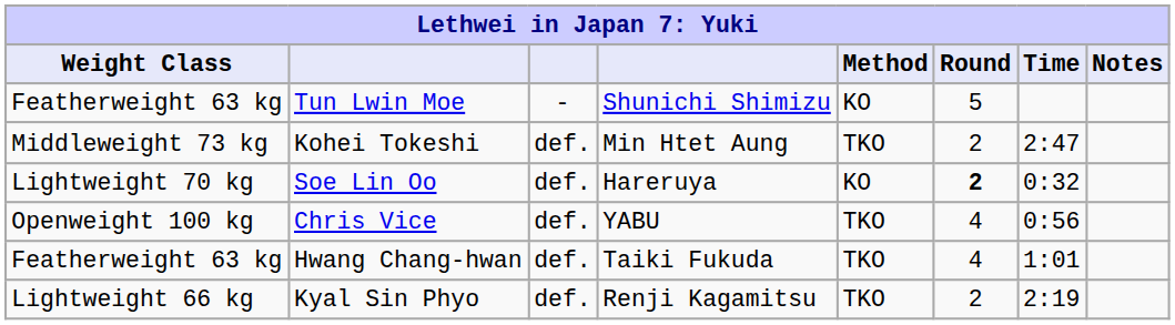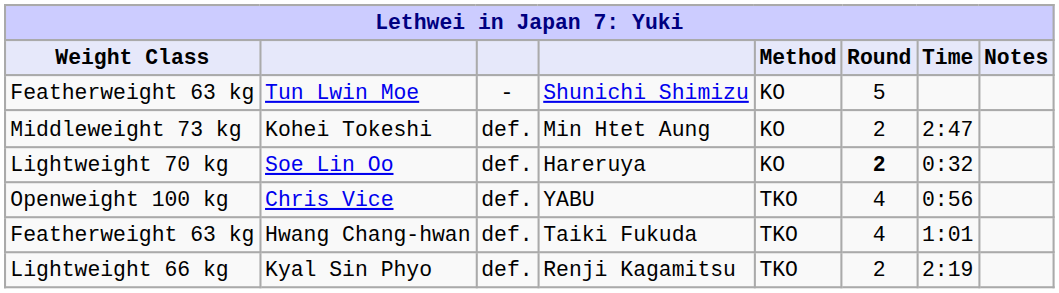Kohei Tokeshi | Method: TKO -> KO
